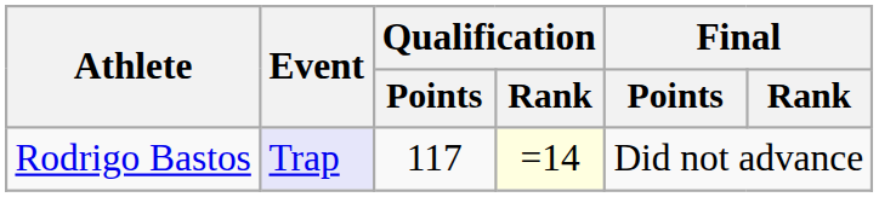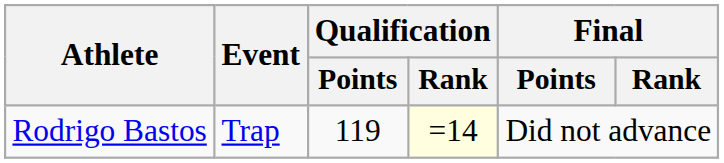Rodrigo Bastos | Event: lavender background -> no background
Rodrigo Bastos | Qualification / Points: 117 -> 119
